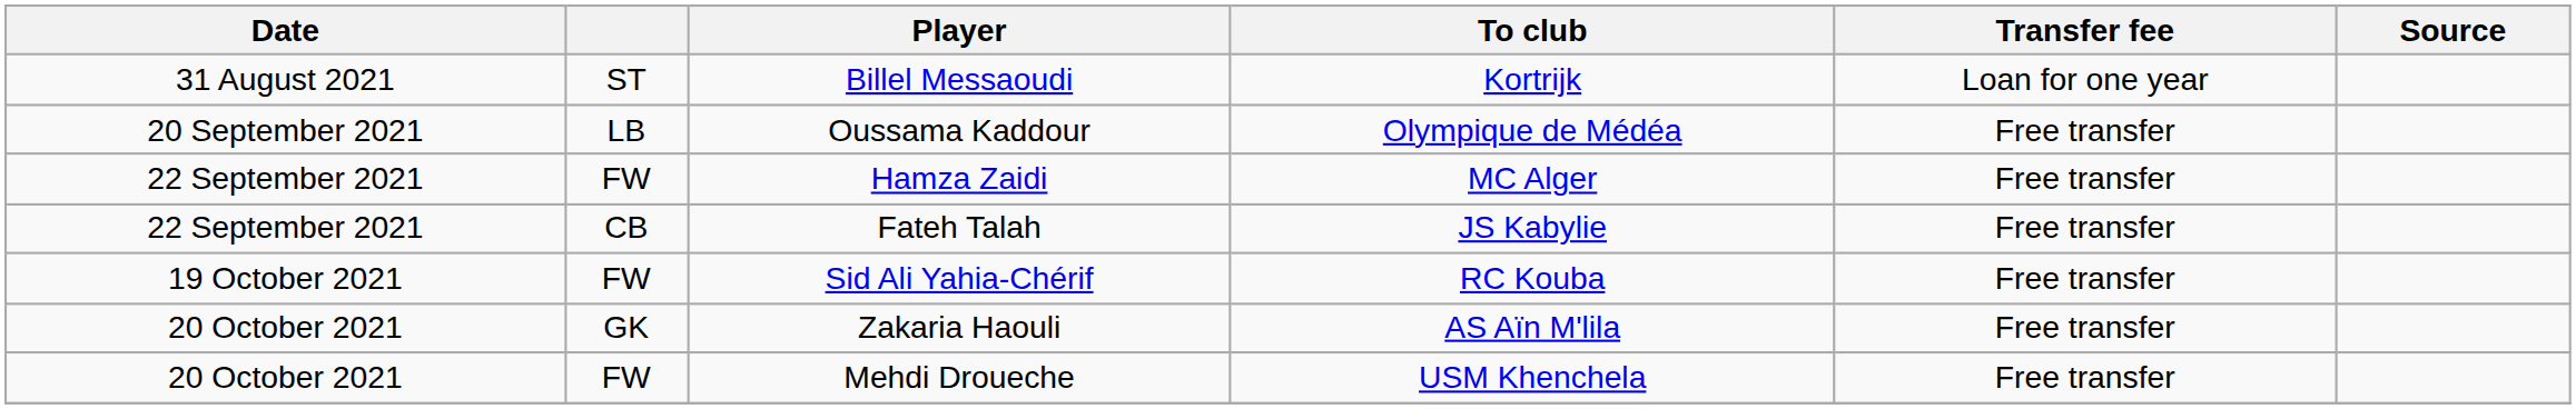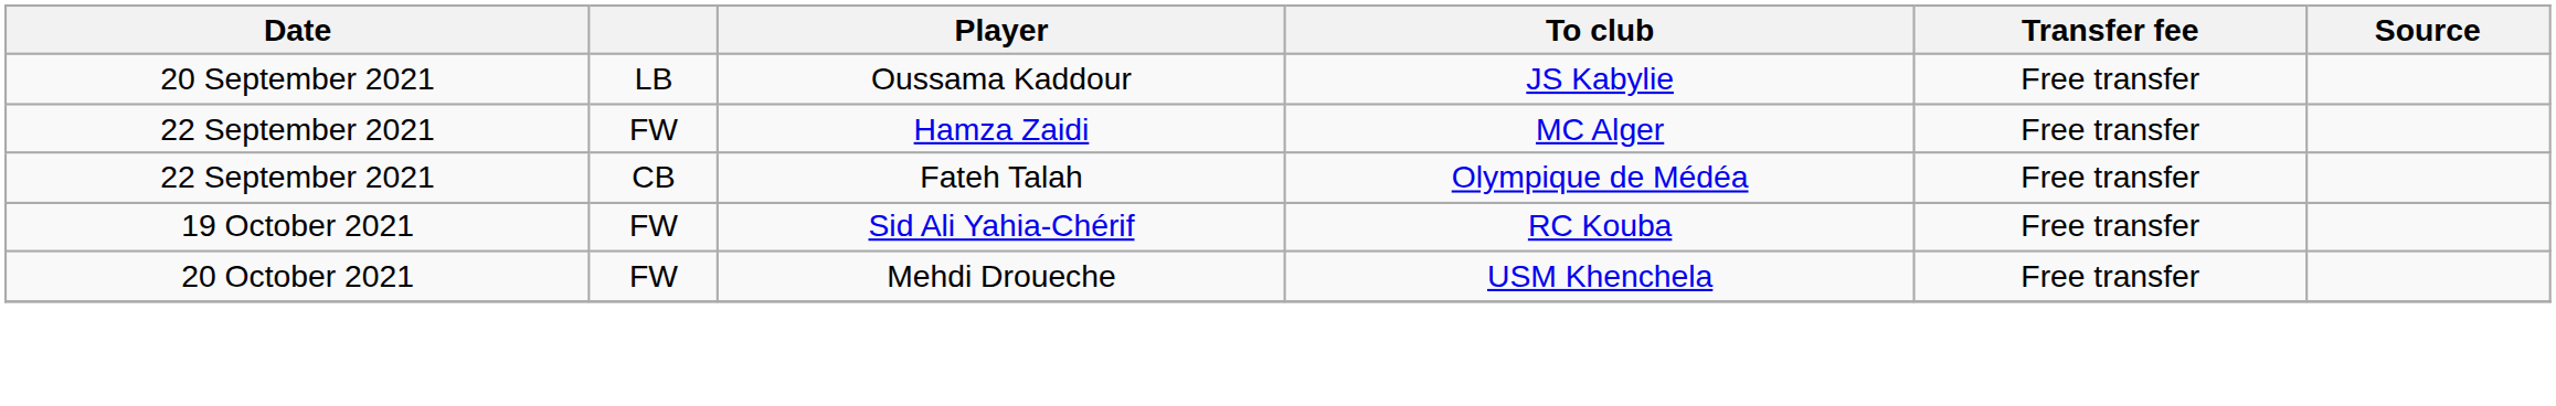- row: 31 August 2021 | ST | Billel Messaoudi | Kortrijk | Loan for one year
Oussama Kaddour | To club: Olympique de Médéa -> JS Kabylie
Fateh Talah | To club: JS Kabylie -> Olympique de Médéa
- row: 20 October 2021 | GK | Zakaria Haouli | AS Aïn M'lila | Free transfer
